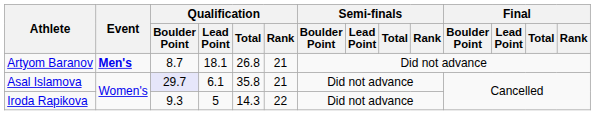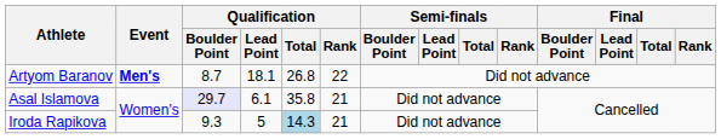Artyom Baranov | Qualification / Rank: 21 -> 22
Iroda Rapikova | Qualification / Total: no background -> lightblue background
Iroda Rapikova | Qualification / Rank: 22 -> 21
